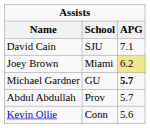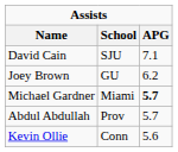Joey Brown | School: Miami -> GU
Joey Brown | APG: khaki background -> no background
Michael Gardner | School: GU -> Miami
